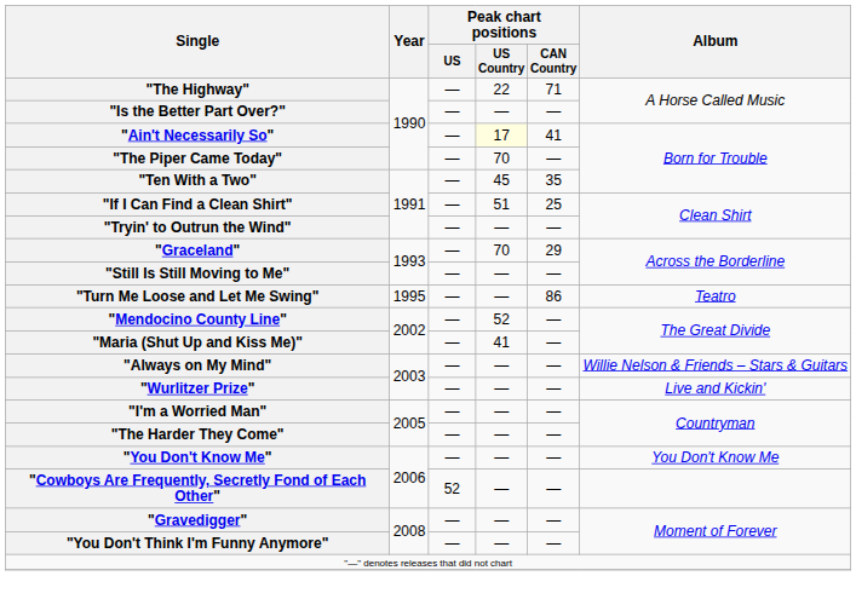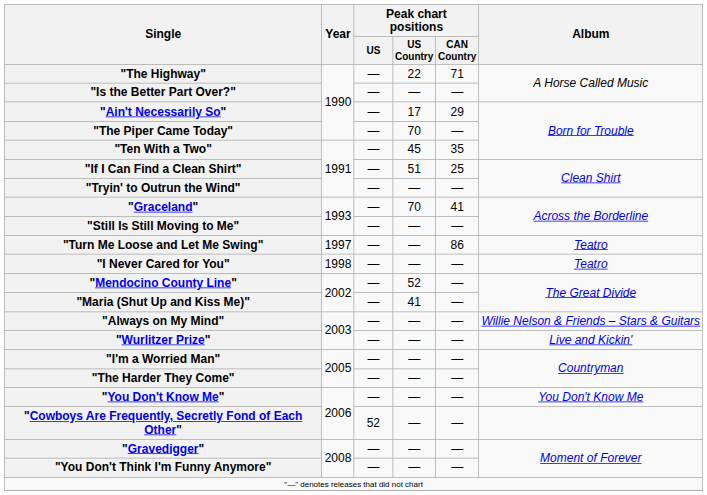"Ain't Necessarily So" | Peak chart positions / US Country: lightyellow background -> no background
"Ain't Necessarily So" | Peak chart positions / CAN Country: 41 -> 29
"Graceland" | Peak chart positions / CAN Country: 29 -> 41
"Turn Me Loose and Let Me Swing" | Year: 1995 -> 1997
+ row: "I Never Cared for You" | 1998 | — | — | — | Teatro
